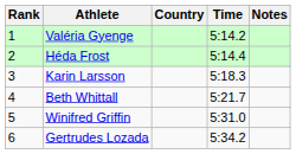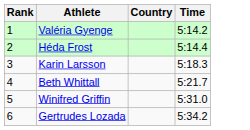- column: Notes
